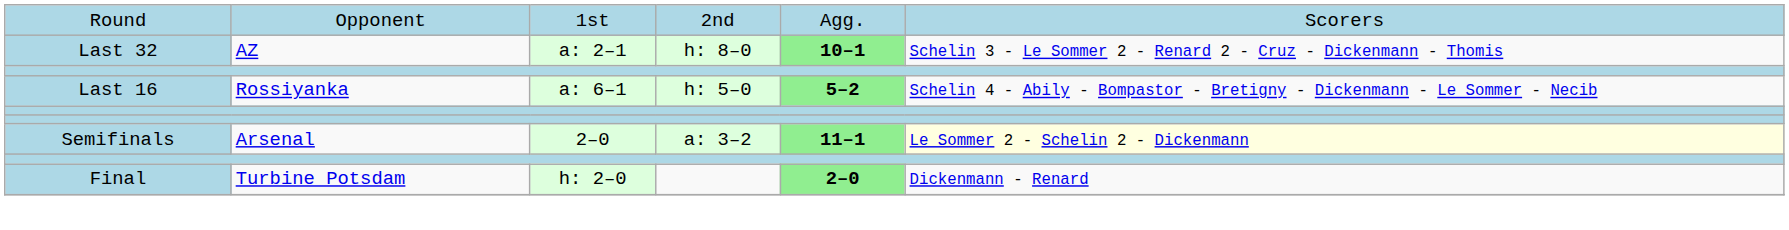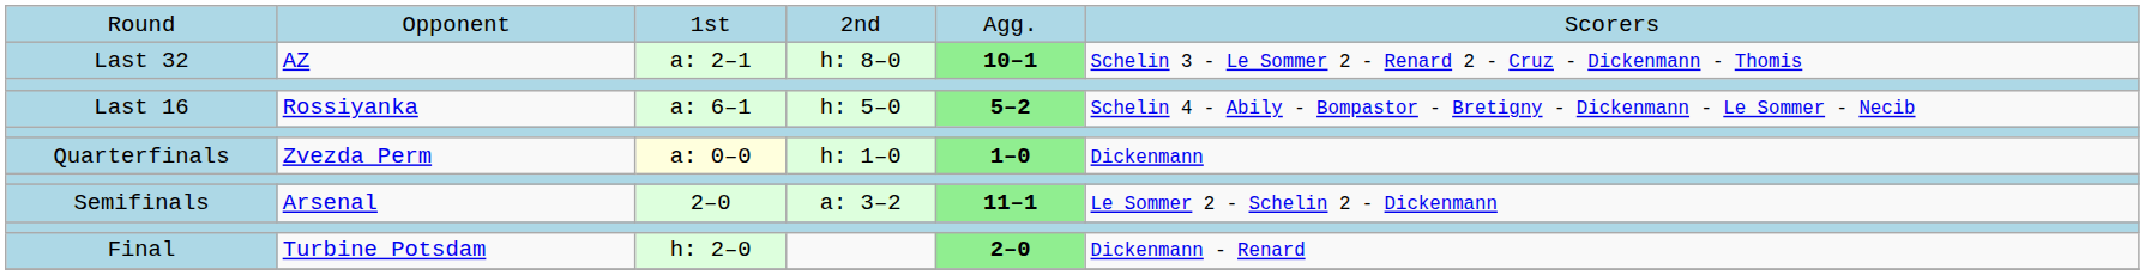+ row: Quarterfinals | Zvezda Perm | a: 0–0 | h: 1–0 | 1–0 | Dickenmann
Semifinals | column 6: lightyellow background -> no background
